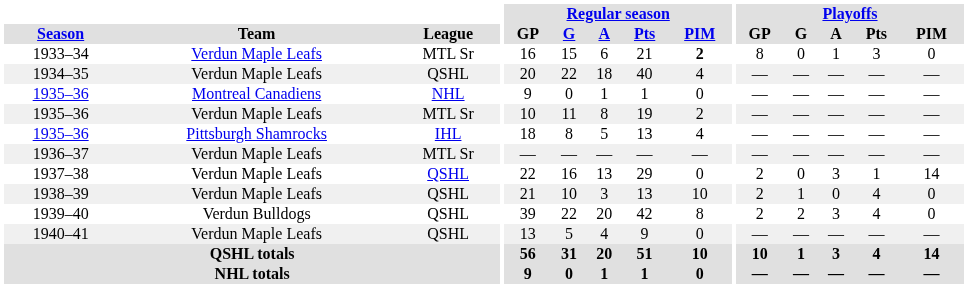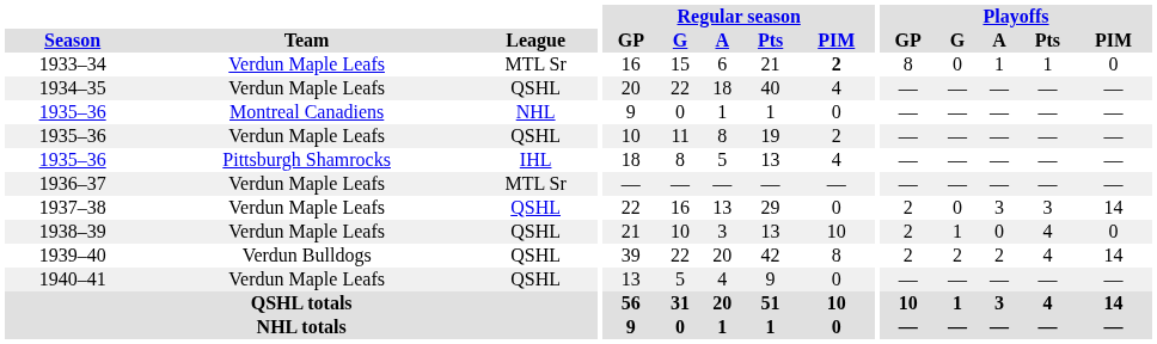1933–34 | Playoffs / Pts: 3 -> 1
1935–36 / Verdun Maple Leafs | League: MTL Sr -> QSHL
1937–38 | Playoffs / Pts: 1 -> 3
1939–40 | Playoffs / A: 3 -> 2
1939–40 | Playoffs / PIM: 0 -> 14
